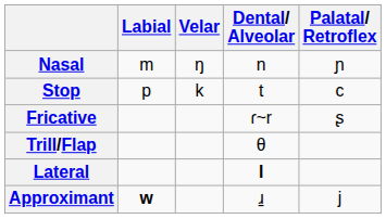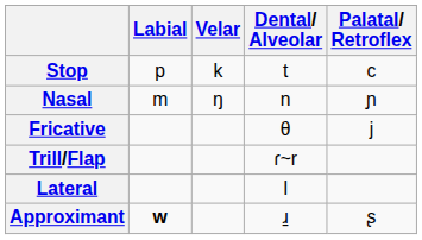rows swapped: Stop <-> Nasal
Fricative | Dental/ Alveolar: ɾ~r -> θ
Fricative | Palatal/ Retroflex: ʂ -> j
Trill/Flap | Dental/ Alveolar: θ -> ɾ~r
Lateral | Dental/ Alveolar: bold -> normal
Approximant | Palatal/ Retroflex: j -> ʂ
